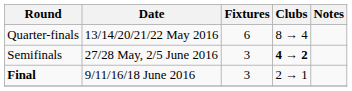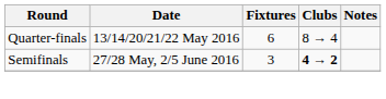- row: Final | 9/11/16/18 June 2016 | 3 | 2 → 1
